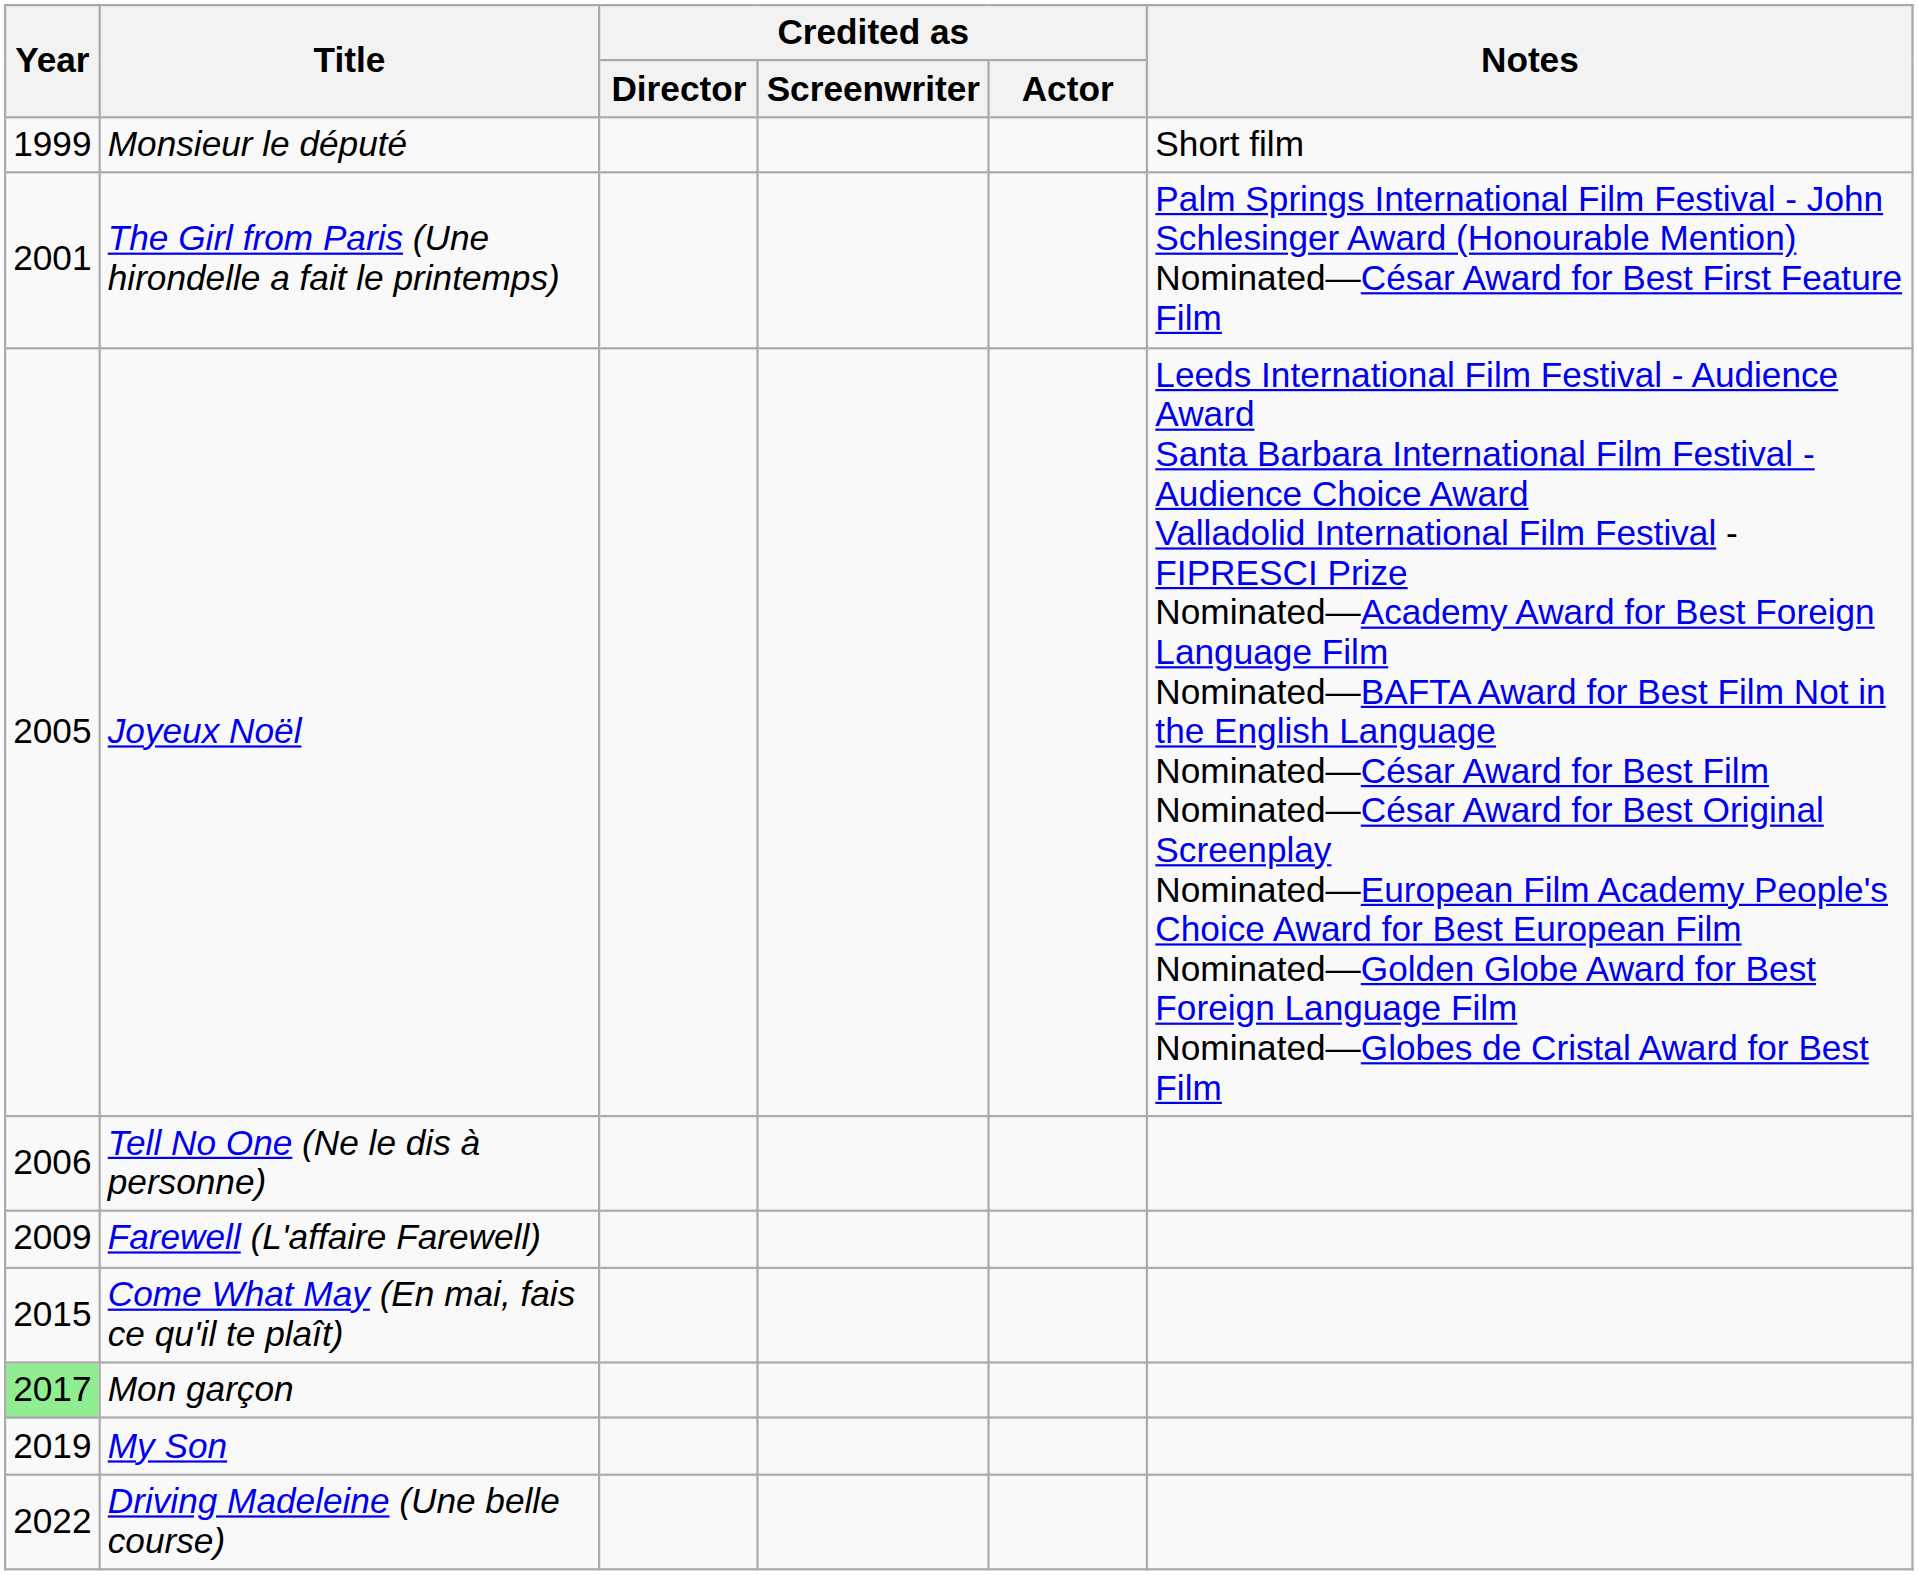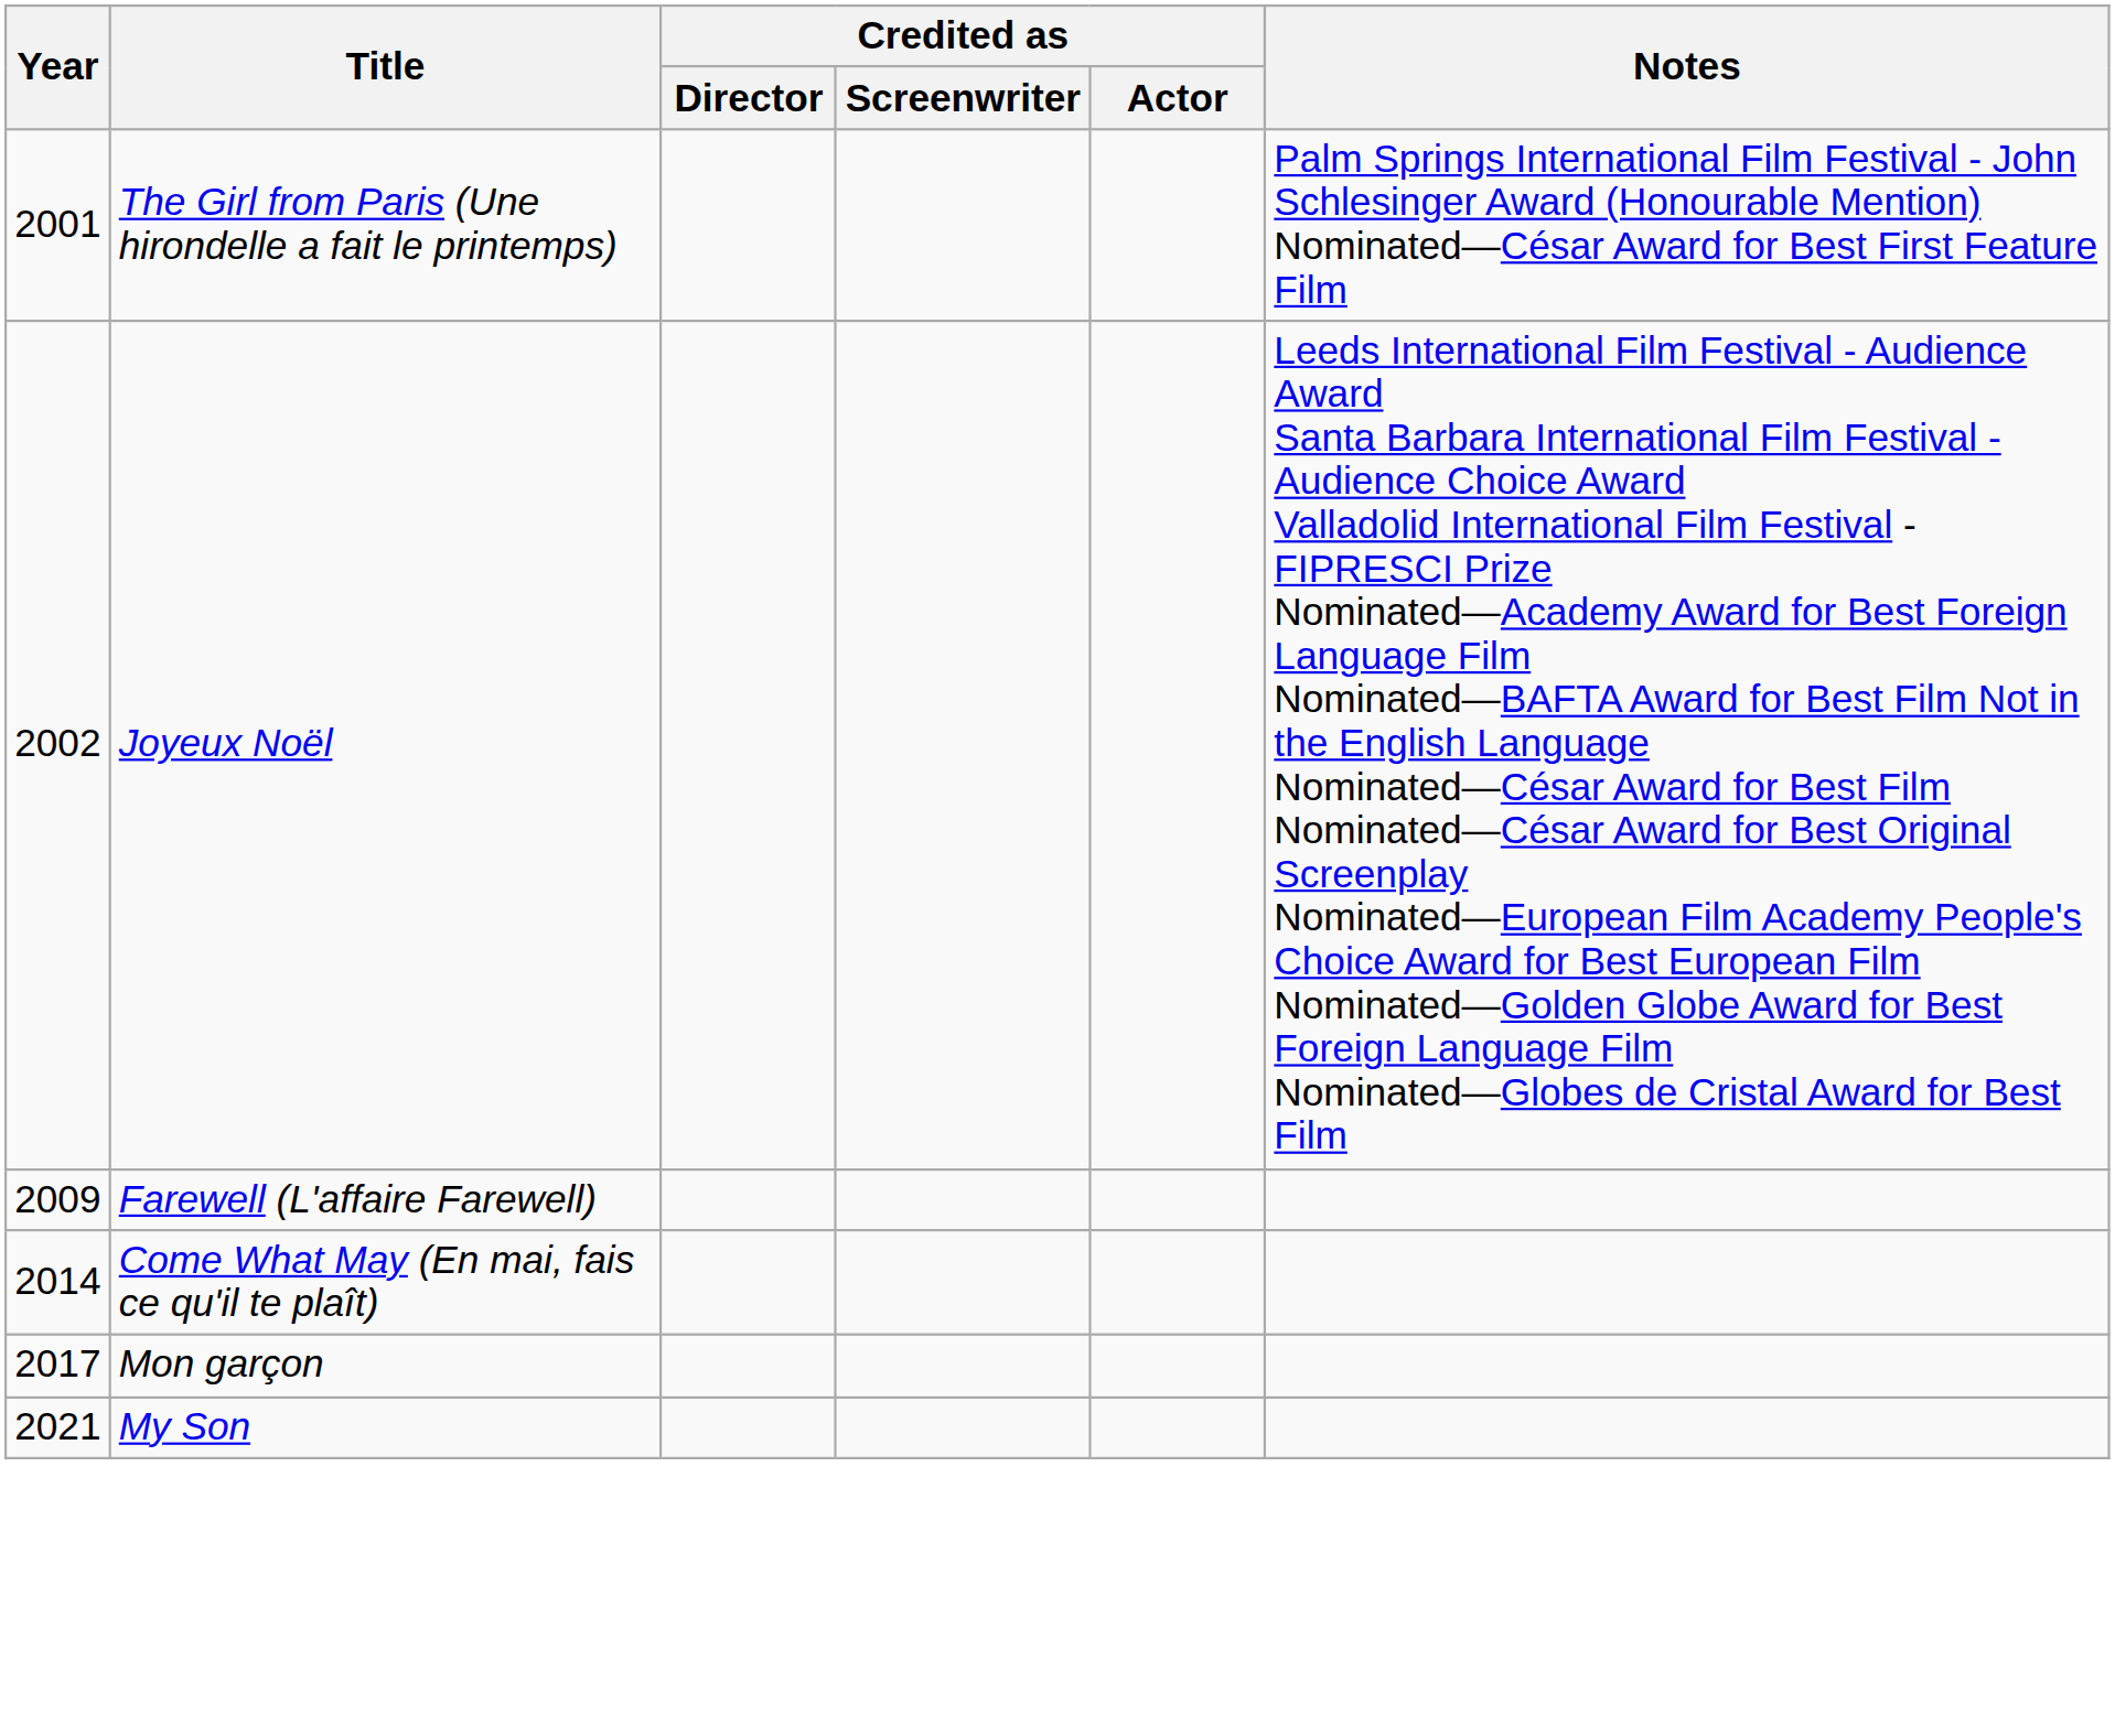- row: 1999 | Monsieur le député | Short film
Joyeux Noël | Year: 2005 -> 2002
- row: 2006 | Tell No One (Ne le dis à personne)
Come What May (En mai, fais ce qu'il te plaît) | Year: 2015 -> 2014
Mon garçon | Year: lightgreen background -> no background
My Son | Year: 2019 -> 2021
- row: 2022 | Driving Madeleine (Une belle course)
